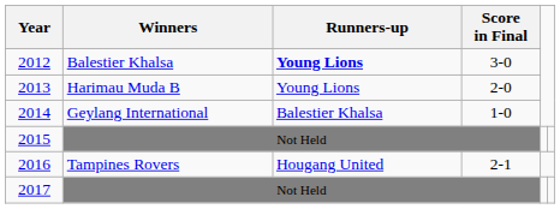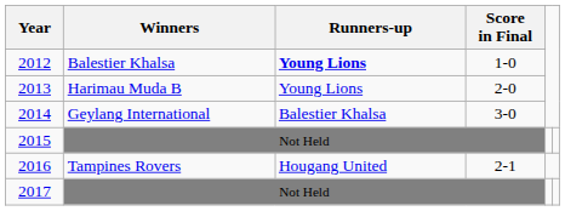2012 | Score in Final: 3-0 -> 1-0
2014 | Score in Final: 1-0 -> 3-0
